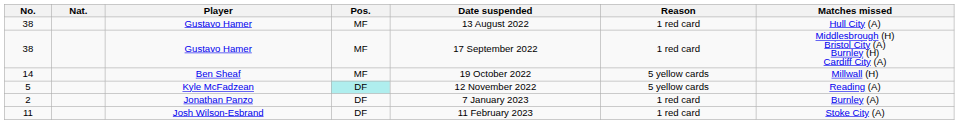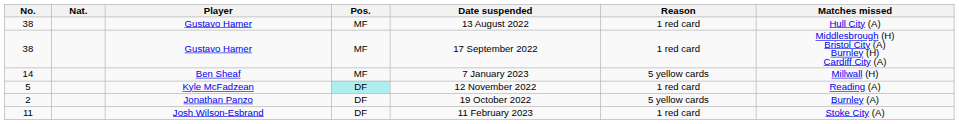14 | Date suspended: 19 October 2022 -> 7 January 2023
5 | Reason: 5 yellow cards -> 1 red card
2 | Date suspended: 7 January 2023 -> 19 October 2022
2 | Reason: 1 red card -> 5 yellow cards
